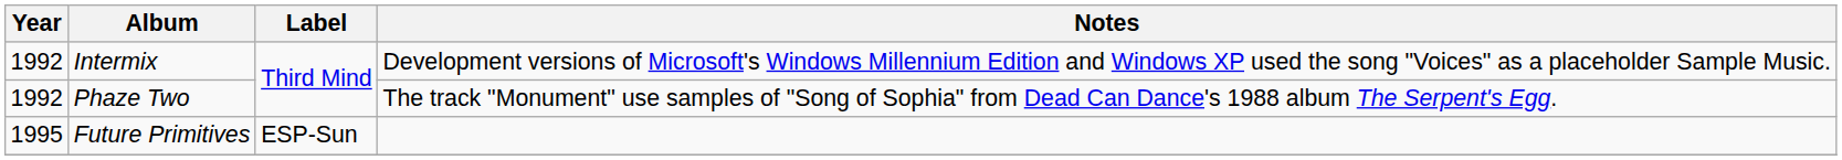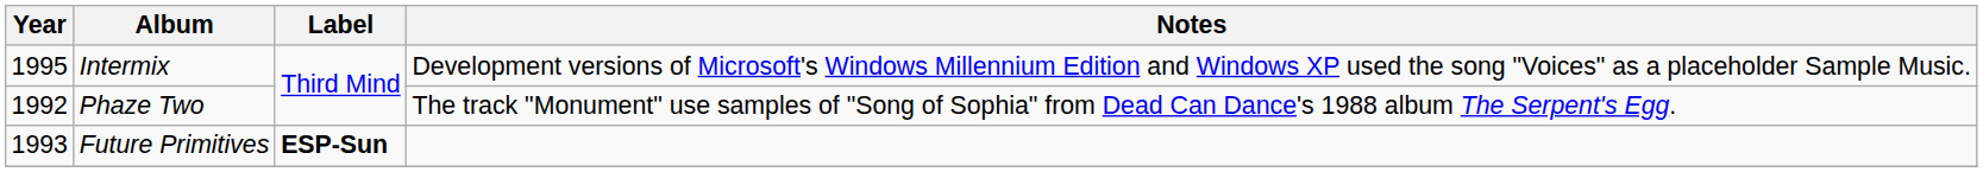Intermix | Year: 1992 -> 1995
Future Primitives | Year: 1995 -> 1993
Future Primitives | Label: normal -> bold
